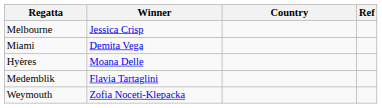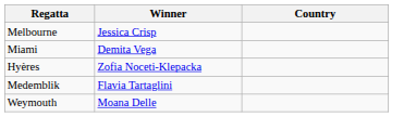- column: Ref
Hyères | Winner: Moana Delle -> Zofia Noceti-Klepacka
Weymouth | Winner: Zofia Noceti-Klepacka -> Moana Delle
